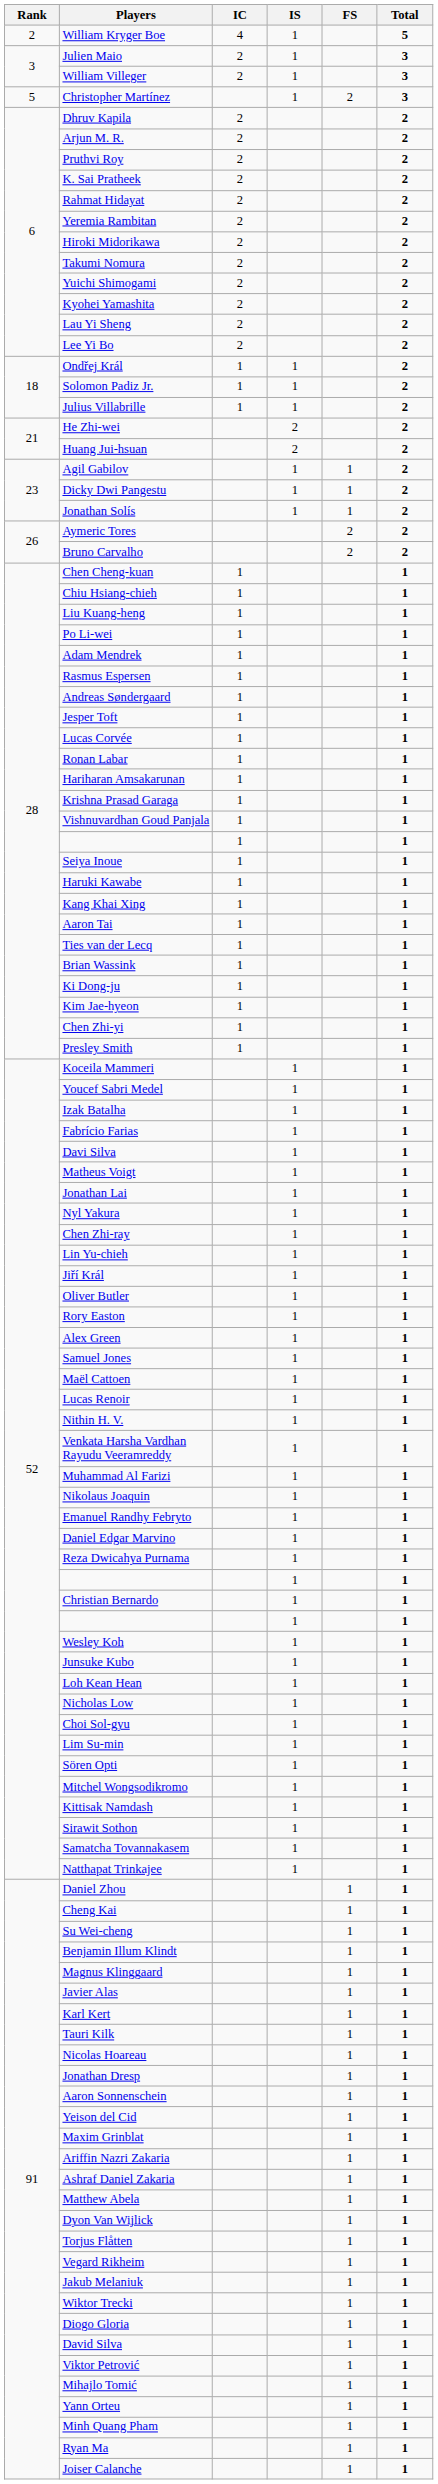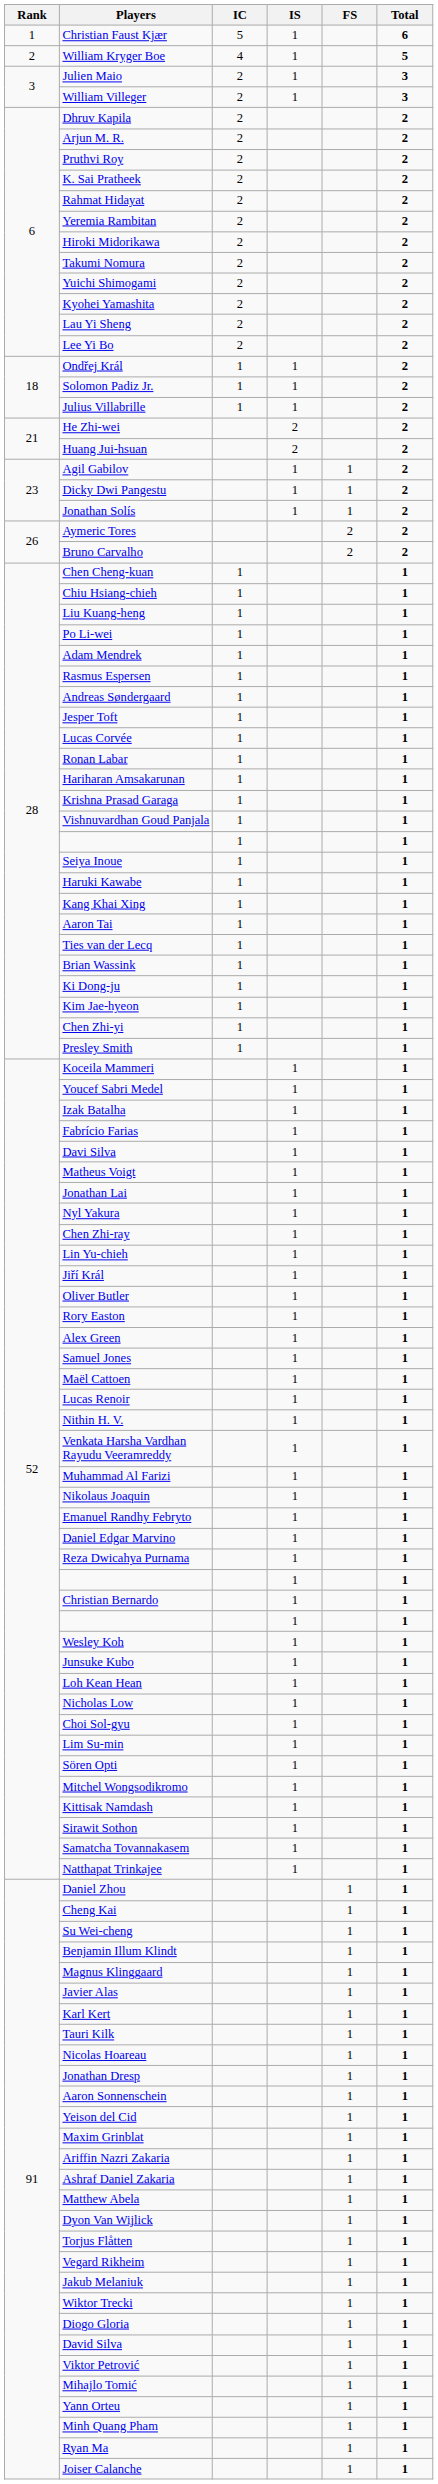+ row: 1 | Christian Faust Kjær | 5 | 1 | 6
- row: 5 | Christopher Martínez | 1 | 2 | 3
